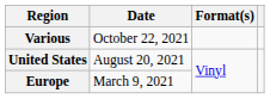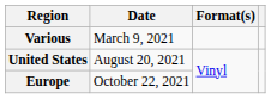Various | Date: October 22, 2021 -> March 9, 2021
Europe | Date: March 9, 2021 -> October 22, 2021
